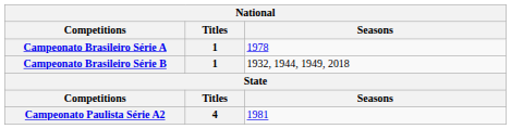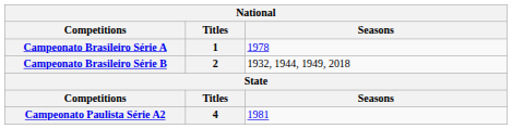Campeonato Brasileiro Série B | Titles: 1 -> 2
